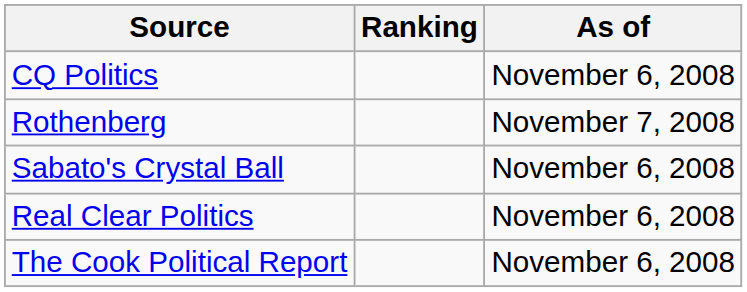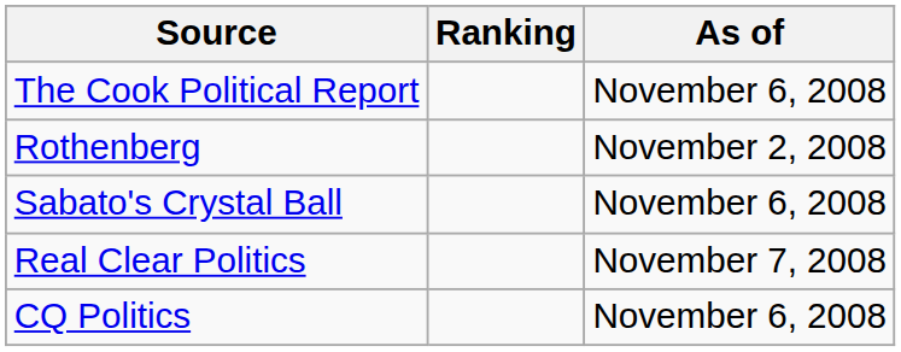rows swapped: The Cook Political Report <-> CQ Politics
Rothenberg | As of: November 7, 2008 -> November 2, 2008
Real Clear Politics | As of: November 6, 2008 -> November 7, 2008
